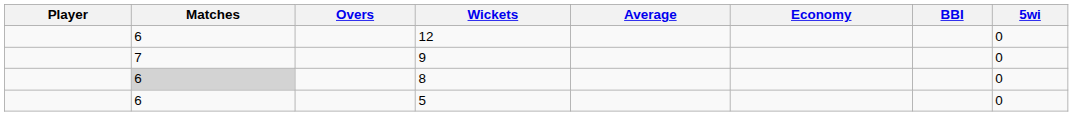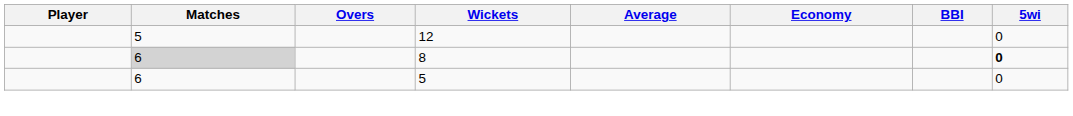12 | Matches: 6 -> 5
- row: 7 | 9 | 0
8 | 5wi: normal -> bold
